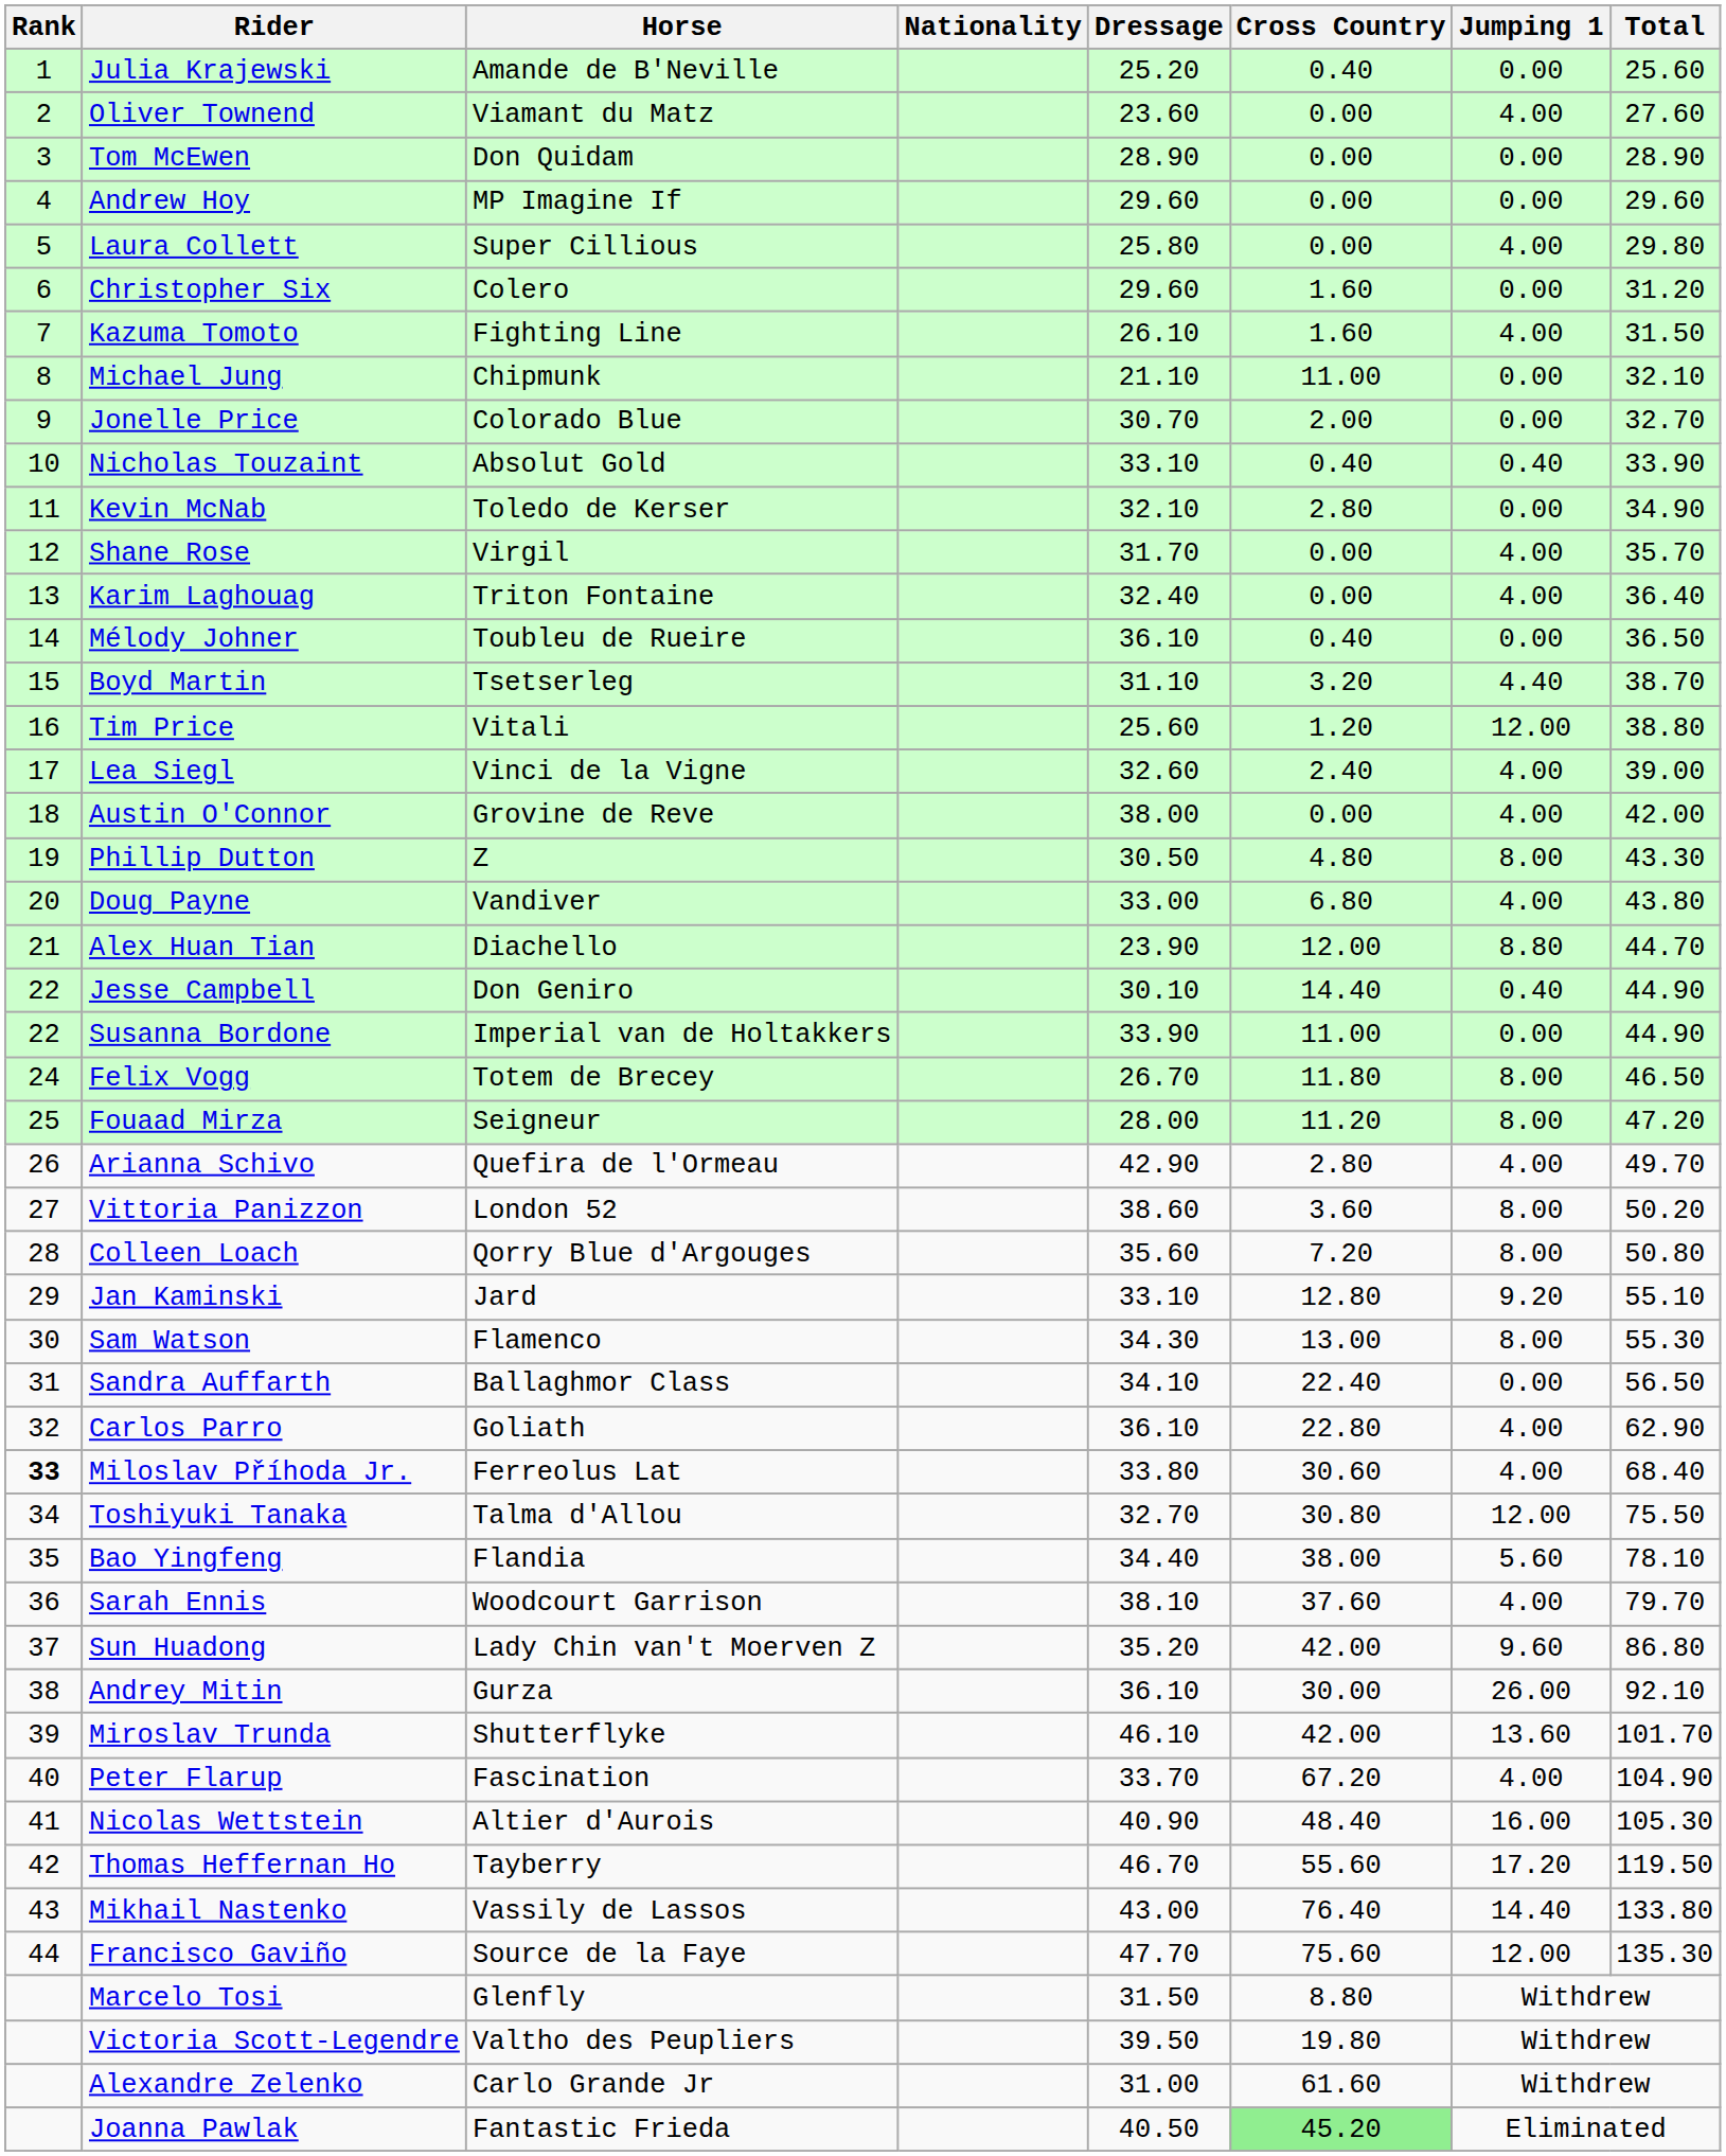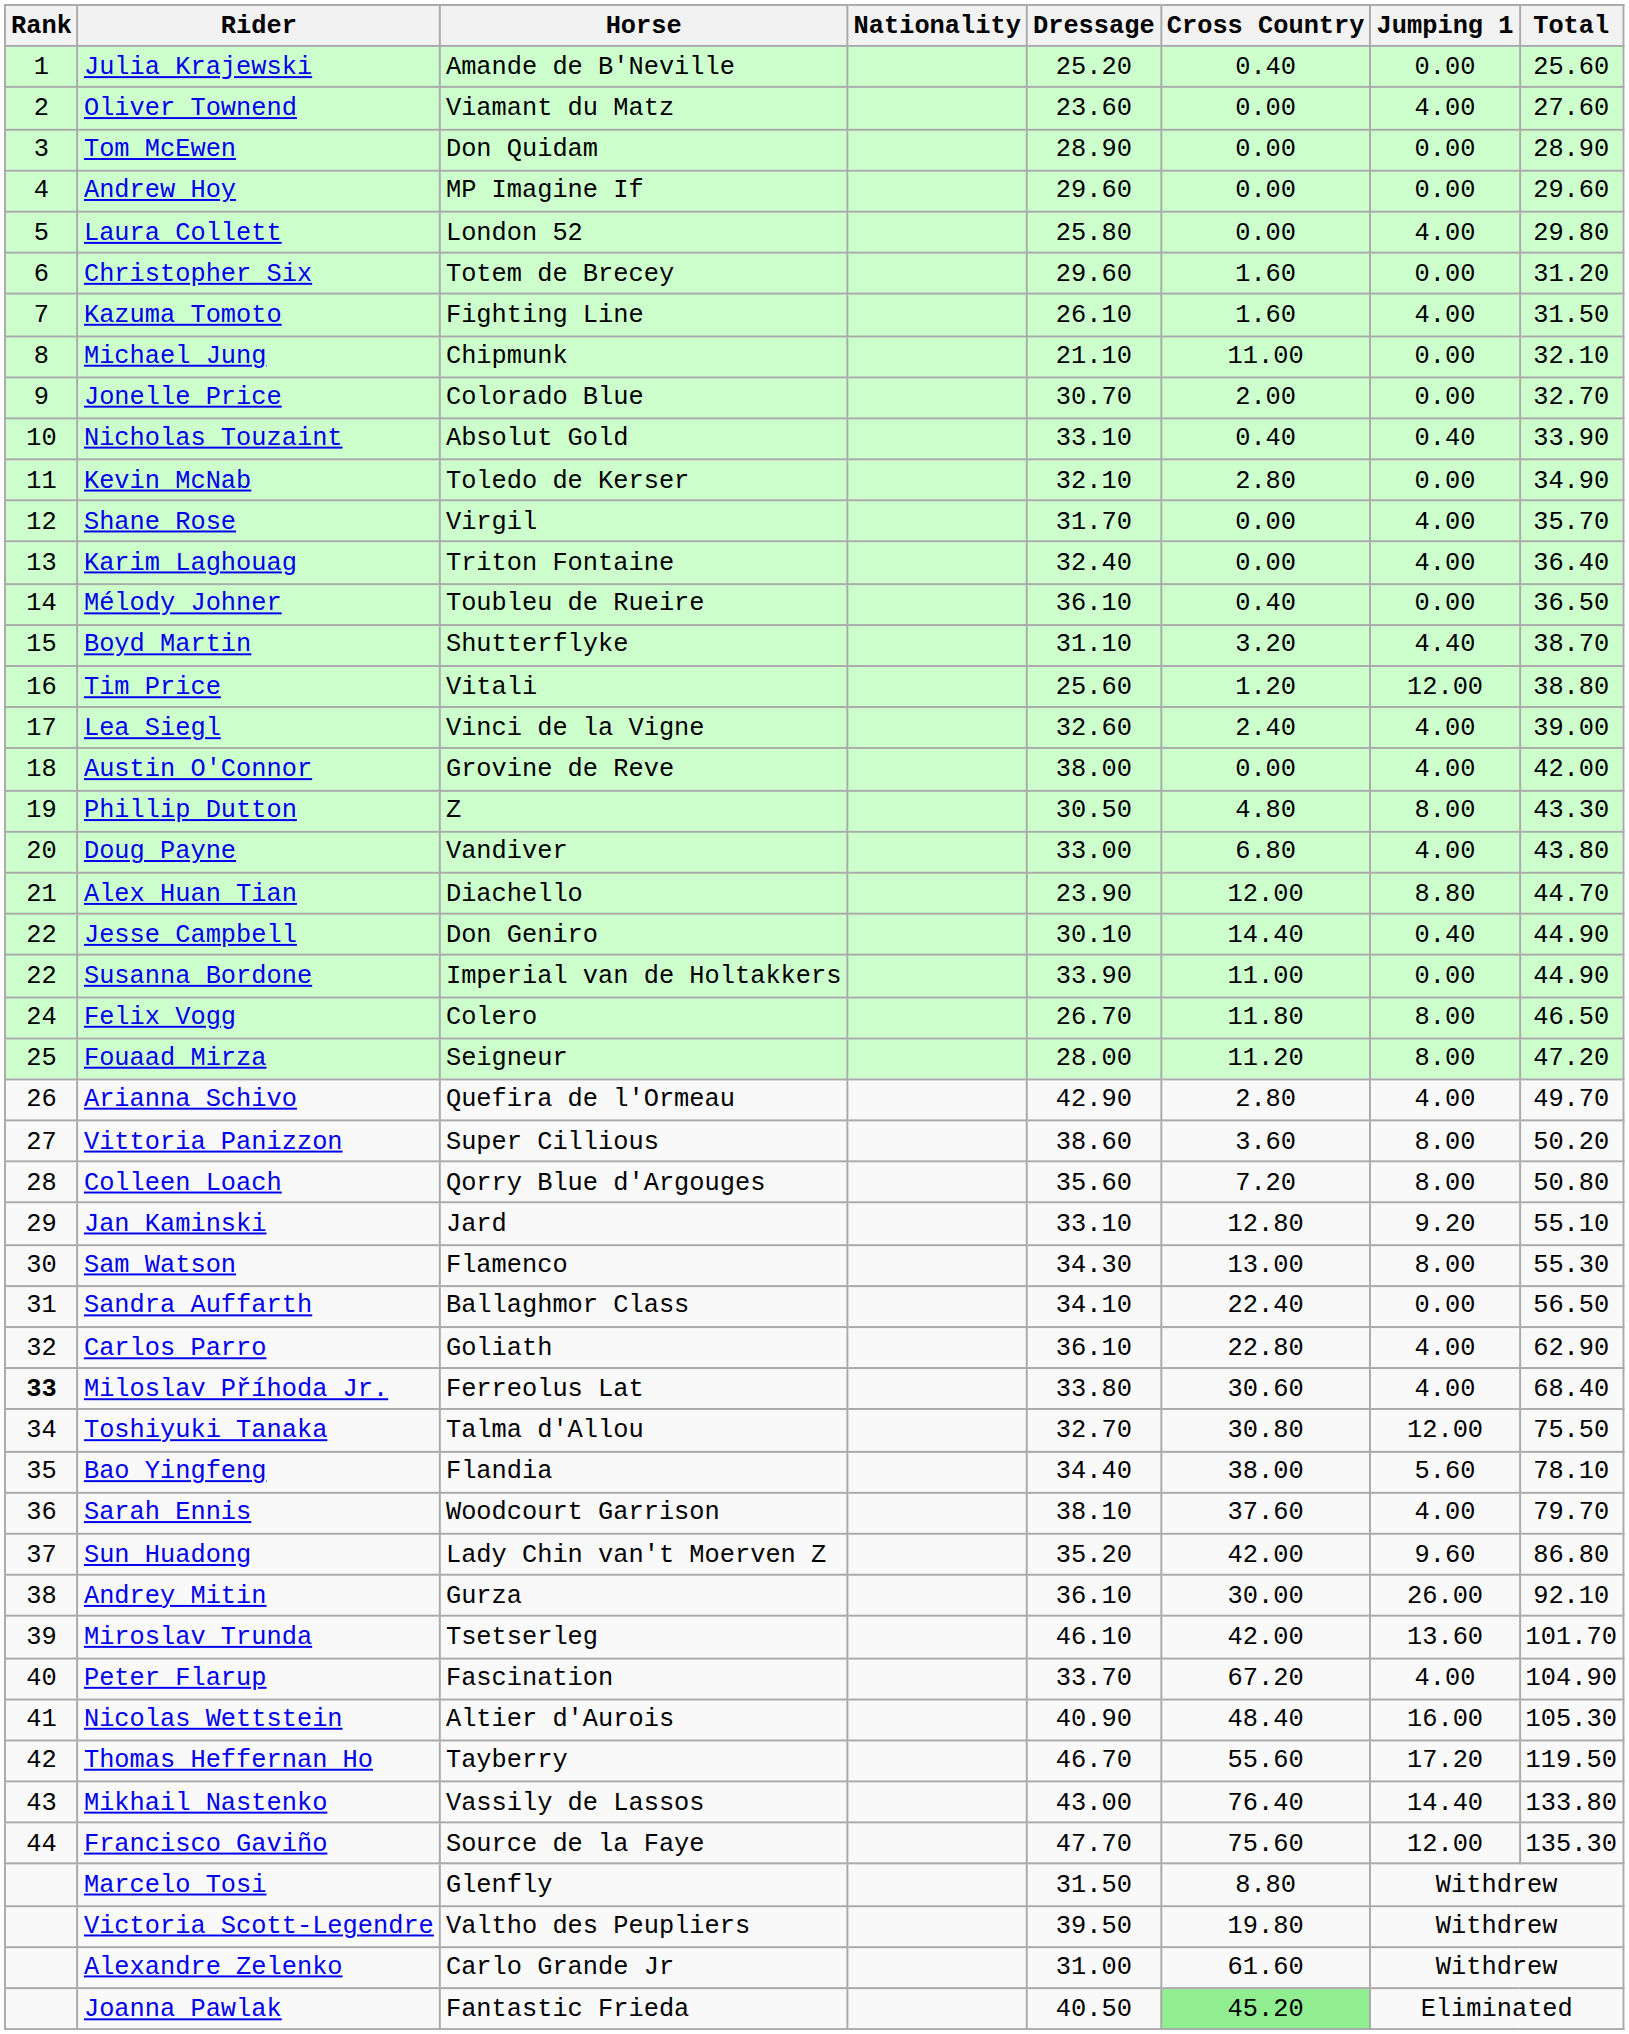Laura Collett | Horse: Super Cillious -> London 52
Christopher Six | Horse: Colero -> Totem de Brecey
Boyd Martin | Horse: Tsetserleg -> Shutterflyke
Felix Vogg | Horse: Totem de Brecey -> Colero
Vittoria Panizzon | Horse: London 52 -> Super Cillious
Miroslav Trunda | Horse: Shutterflyke -> Tsetserleg
